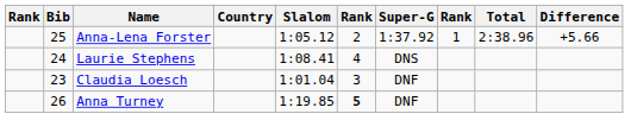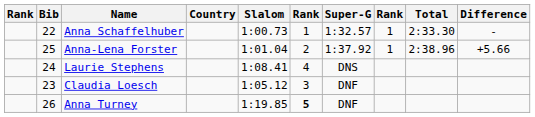+ row: 22 | Anna Schaffelhuber | 1:00.73 | 1 | 1:32.57 | 1 | 2:33.30 | -
Anna-Lena Forster | Slalom: 1:05.12 -> 1:01.04
Claudia Loesch | Slalom: 1:01.04 -> 1:05.12
